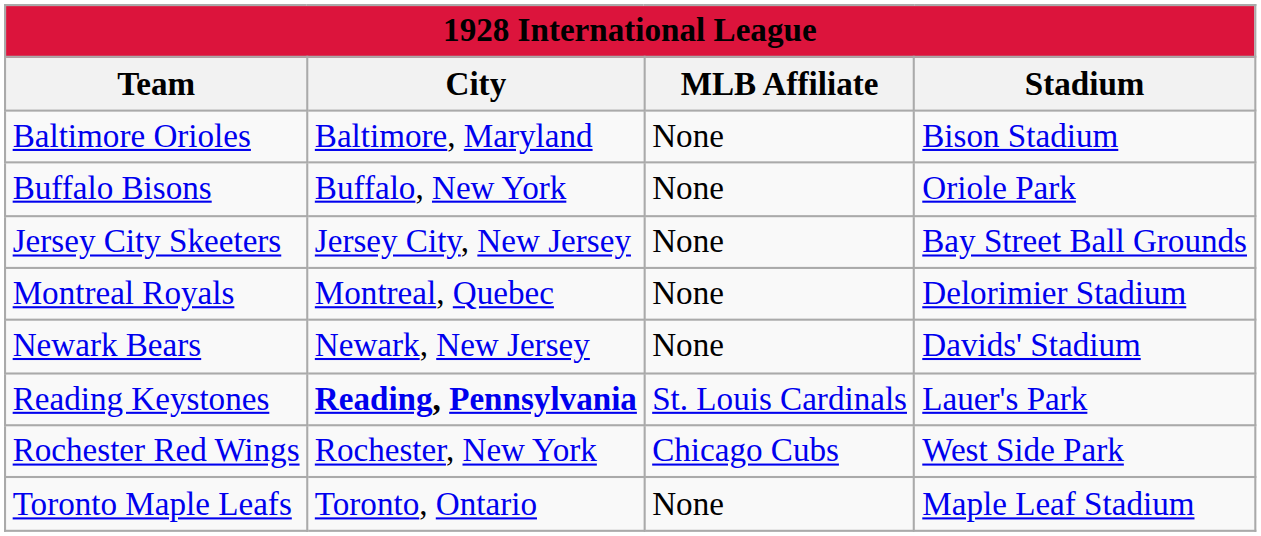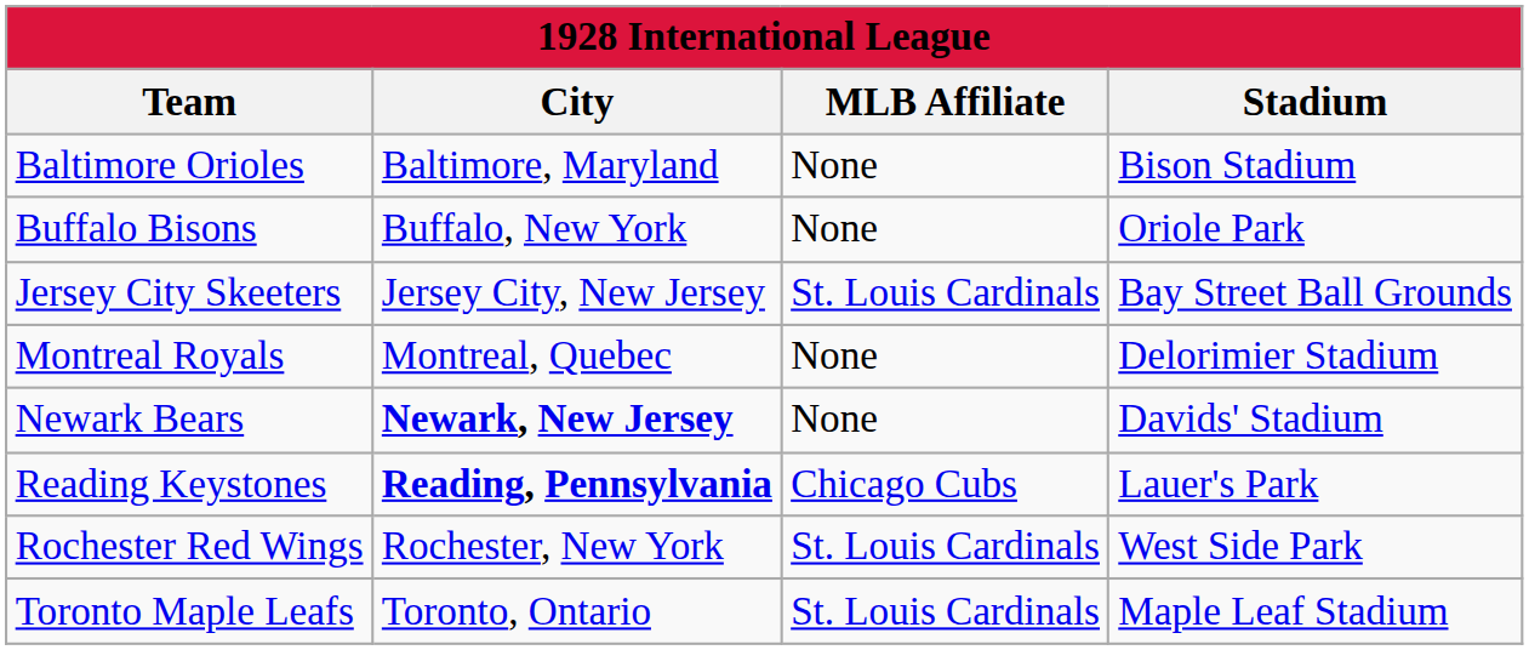Jersey City Skeeters | MLB Affiliate: None -> St. Louis Cardinals
Newark Bears | City: normal -> bold
Reading Keystones | MLB Affiliate: St. Louis Cardinals -> Chicago Cubs
Rochester Red Wings | MLB Affiliate: Chicago Cubs -> St. Louis Cardinals
Toronto Maple Leafs | MLB Affiliate: None -> St. Louis Cardinals
